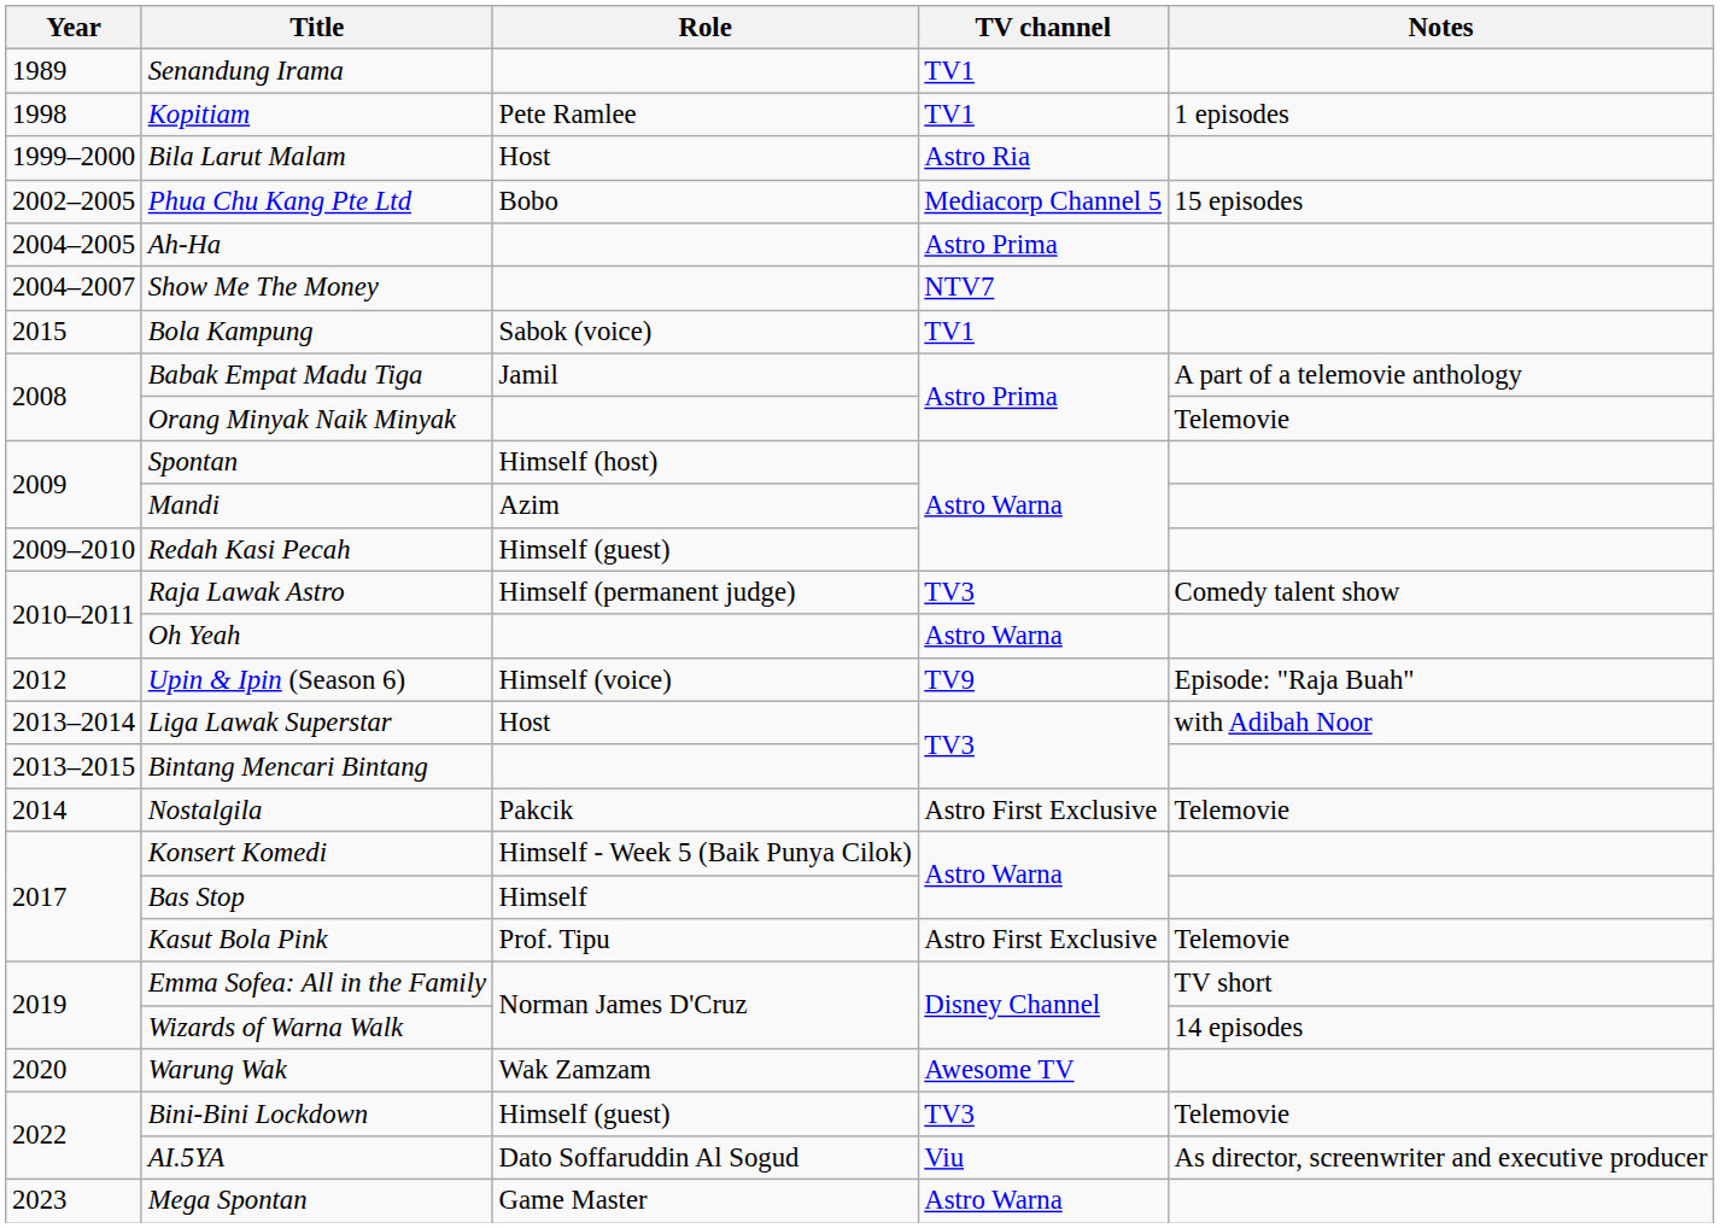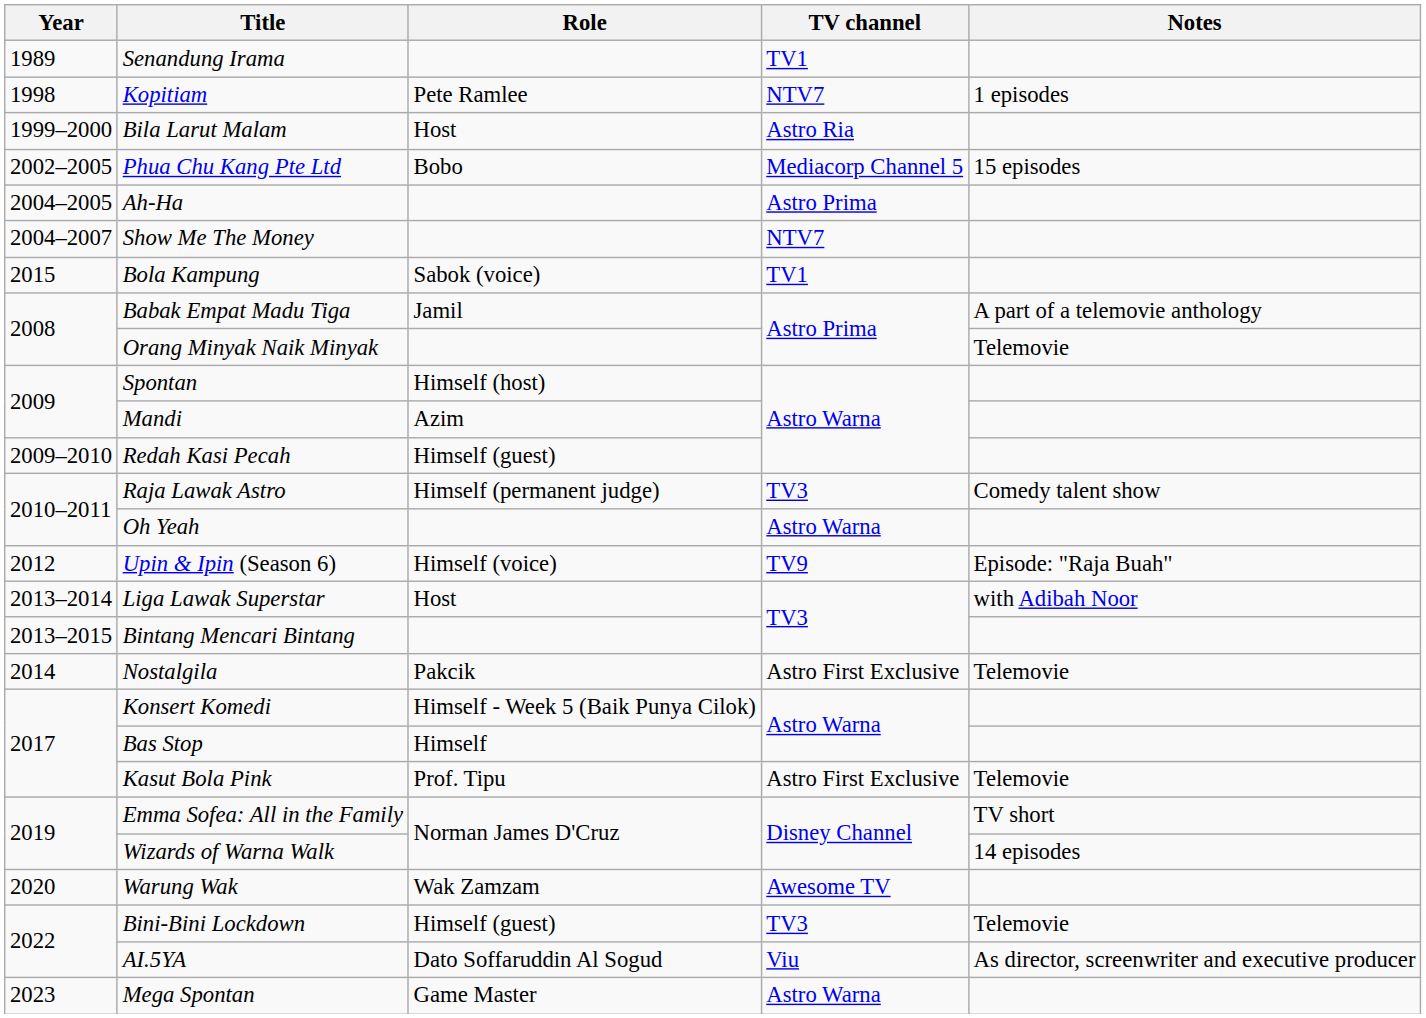Kopitiam | TV channel: TV1 -> NTV7
